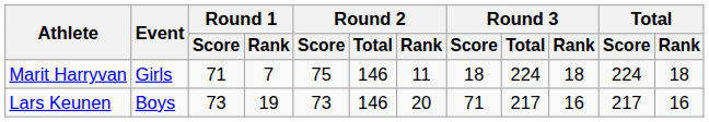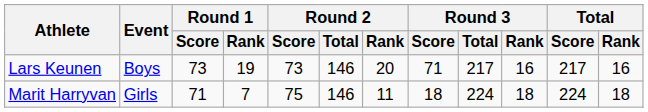rows swapped: Lars Keunen <-> Marit Harryvan
